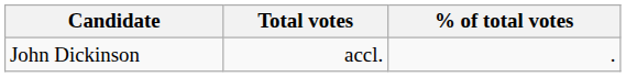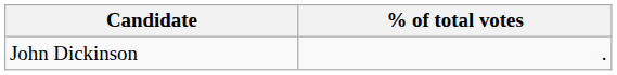- column: Total votes | accl.
